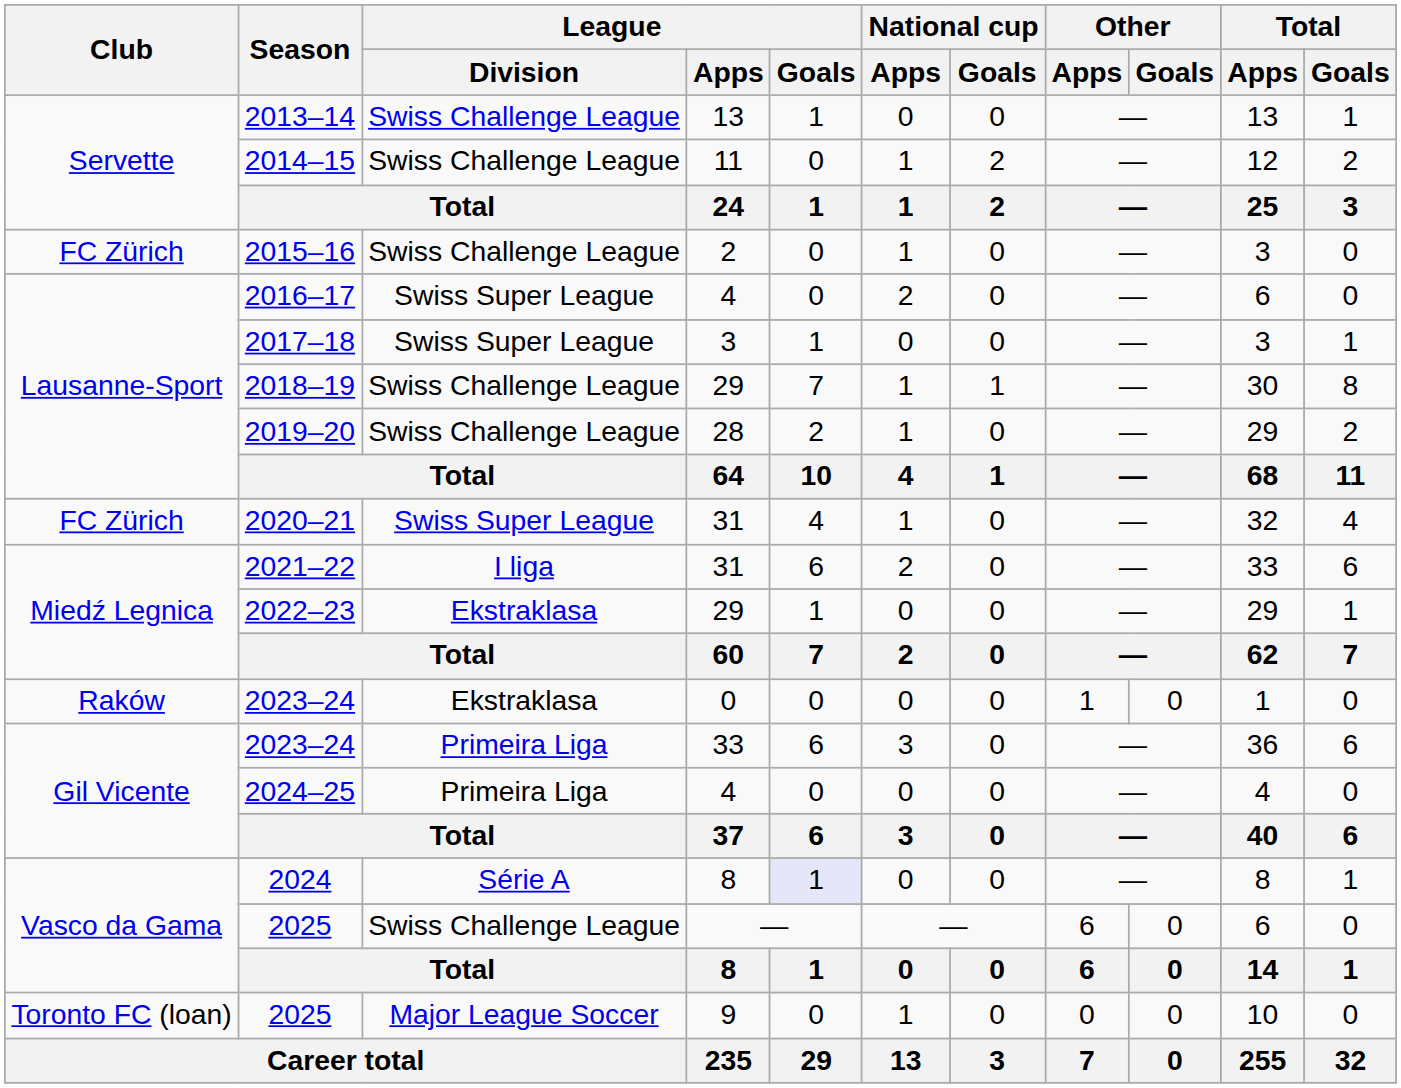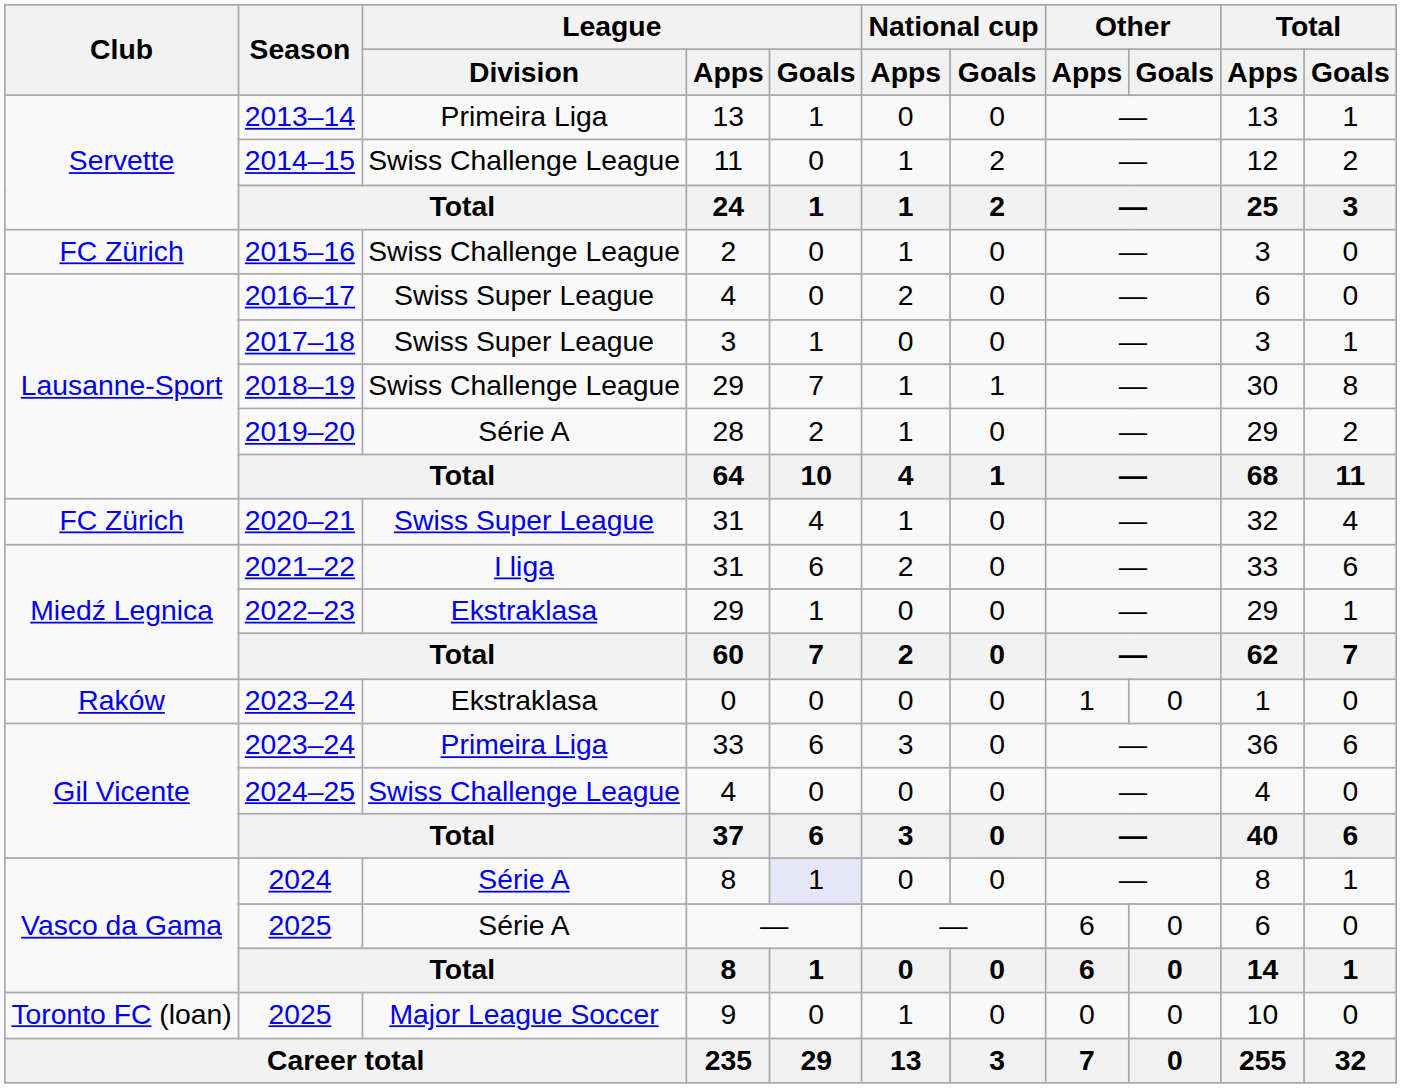2013–14 | League / Division: Swiss Challenge League -> Primeira Liga
2019–20 | League / Division: Swiss Challenge League -> Série A
2024–25 | League / Division: Primeira Liga -> Swiss Challenge League
2025 / — | League / Division: Swiss Challenge League -> Série A
